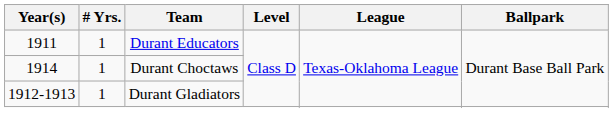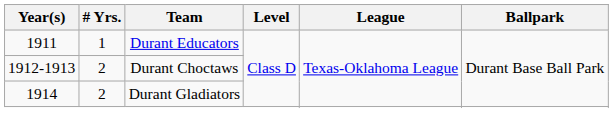Durant Choctaws | Year(s): 1914 -> 1912-1913
Durant Choctaws | # Yrs.: 1 -> 2
Durant Gladiators | Year(s): 1912-1913 -> 1914
Durant Gladiators | # Yrs.: 1 -> 2
